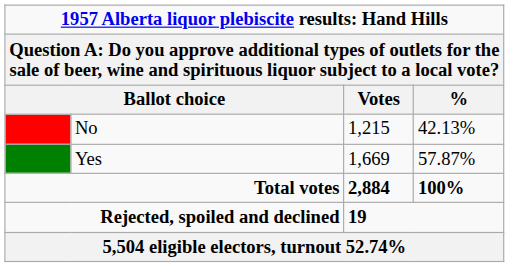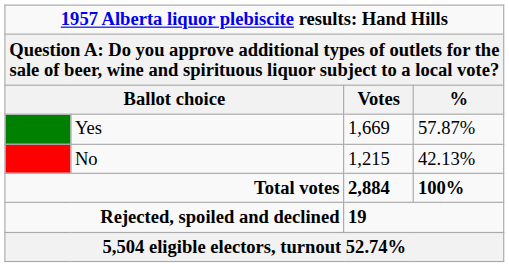rows swapped: Yes <-> No
